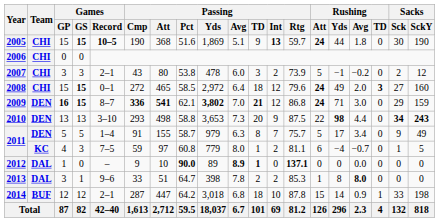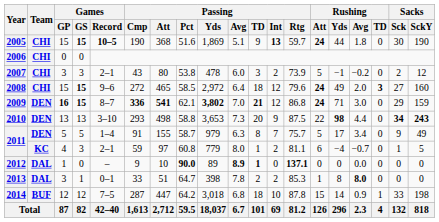2008 | Games / Record: 0–1 -> 9–6
2011 / 4 | Games / Record: 7–5 -> 2–1
2013 | Games / Record: 9–6 -> 0–1
2014 | Games / Record: 2–1 -> 7–5
